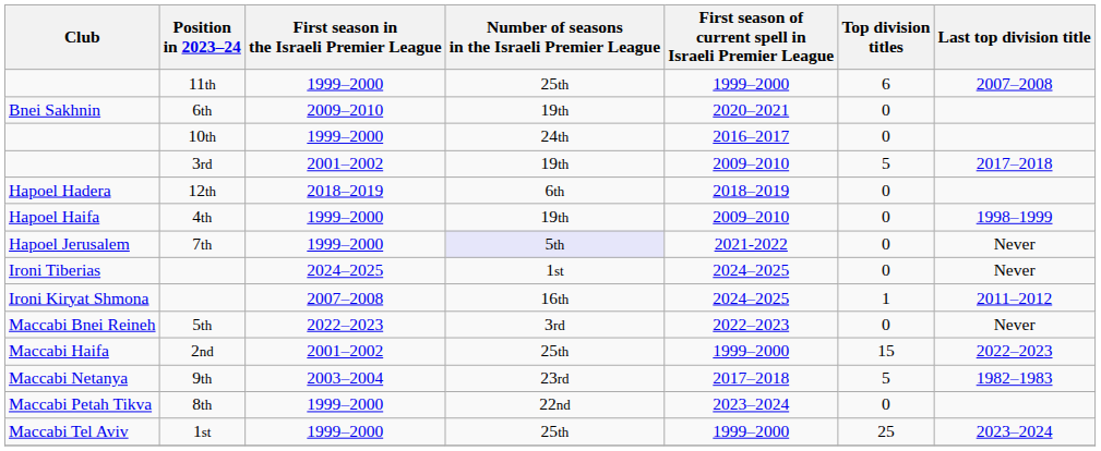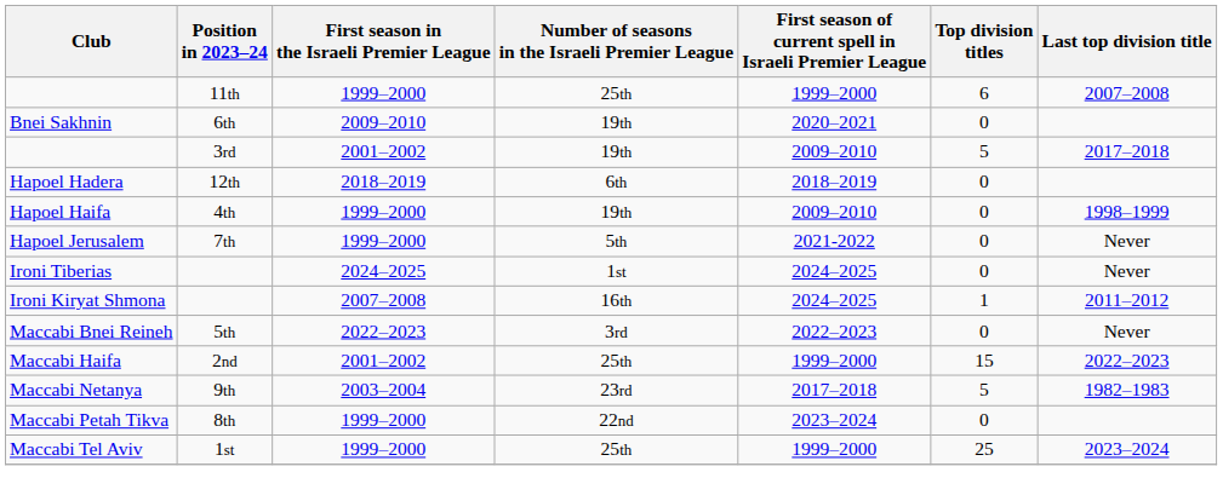- row: 10th | 1999–2000 | 24th | 2016–2017 | 0
7th | Number of seasons in the Israeli Premier League: lavender background -> no background
